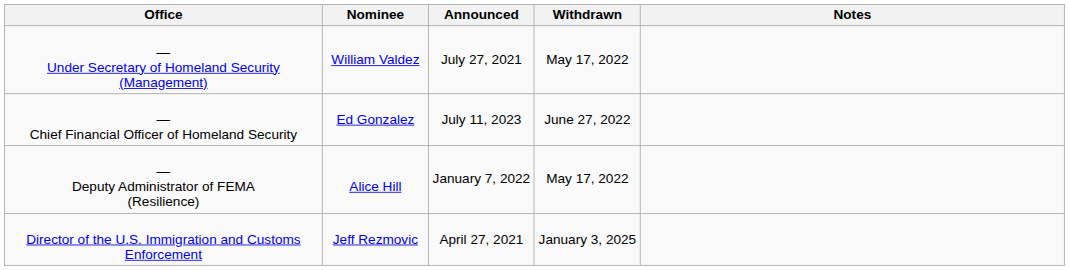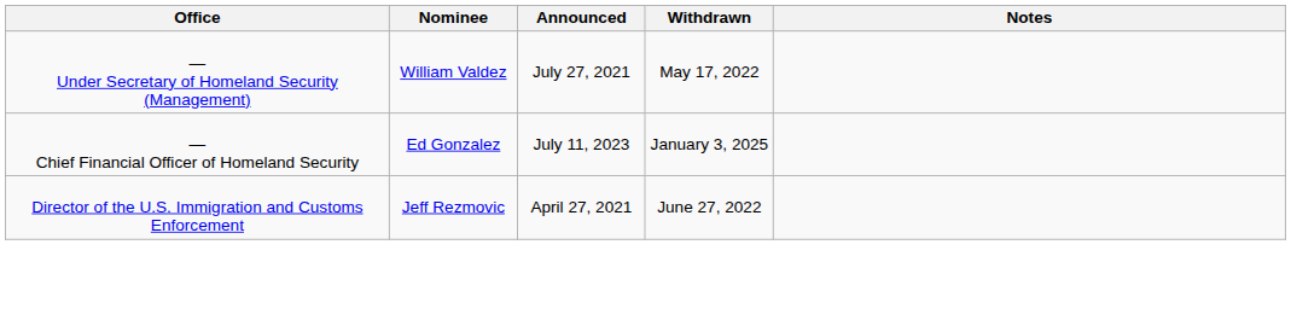— Chief Financial Officer of Homeland Security | Withdrawn: June 27, 2022 -> January 3, 2025
- row: — Deputy Administrator of FEMA (Resilience) | Alice Hill | January 7, 2022 | May 17, 2022
Director of the U.S. Immigration and Customs Enforcement | Withdrawn: January 3, 2025 -> June 27, 2022
